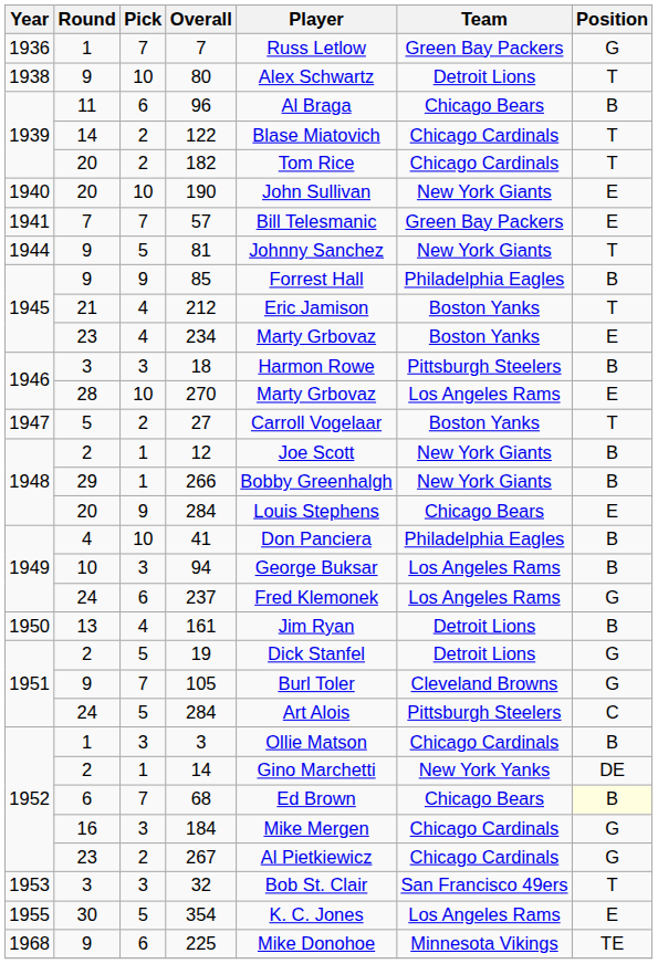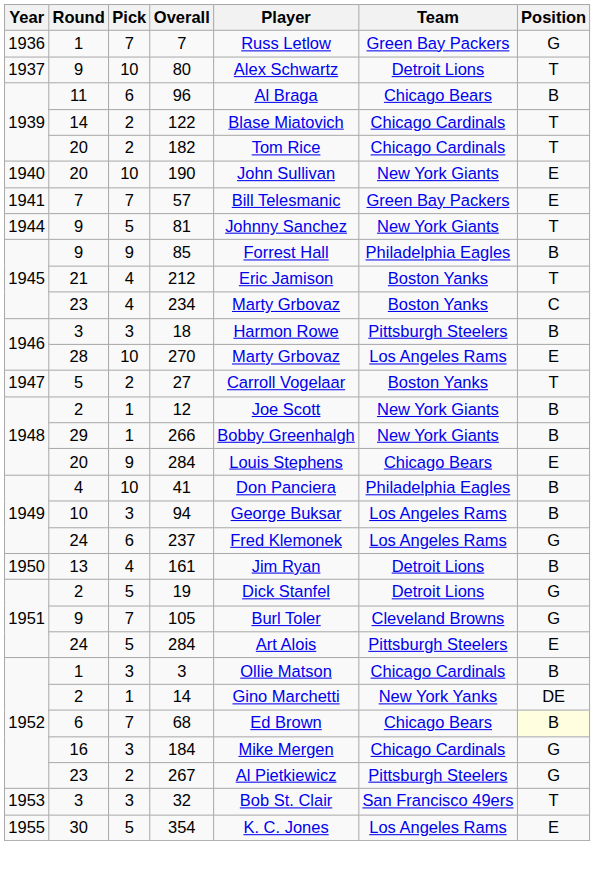80 | Year: 1938 -> 1937
234 | Position: E -> C
24 / 284 | Position: C -> E
267 | Team: Chicago Cardinals -> Pittsburgh Steelers
- row: 1968 | 9 | 6 | 225 | Mike Donohoe | Minnesota Vikings | TE
